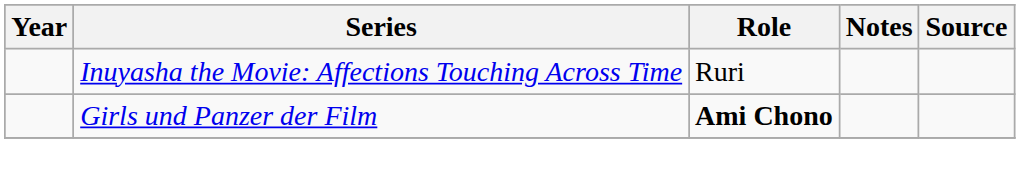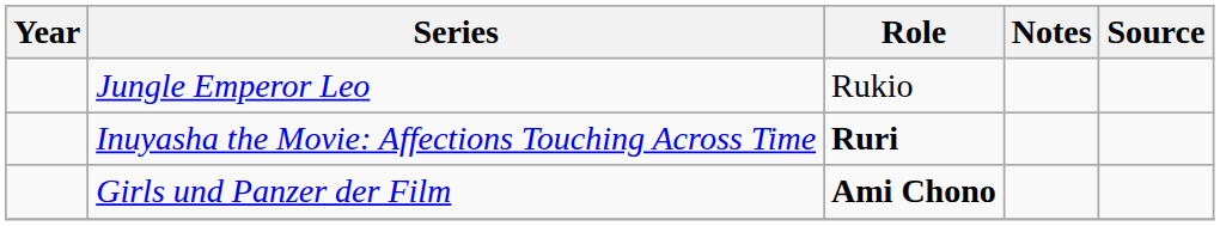+ row: Jungle Emperor Leo | Rukio
Inuyasha the Movie: Affections Touching Across Time | Role: normal -> bold
